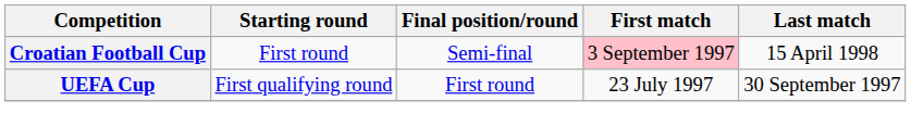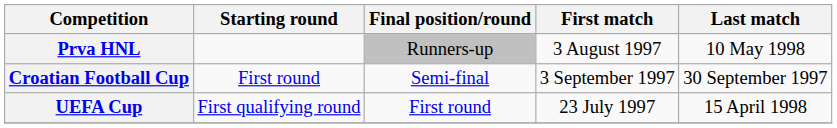+ row: Prva HNL | Runners-up | 3 August 1997 | 10 May 1998
Croatian Football Cup | First match: pink background -> no background
Croatian Football Cup | Last match: 15 April 1998 -> 30 September 1997
UEFA Cup | Last match: 30 September 1997 -> 15 April 1998
